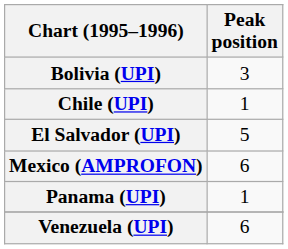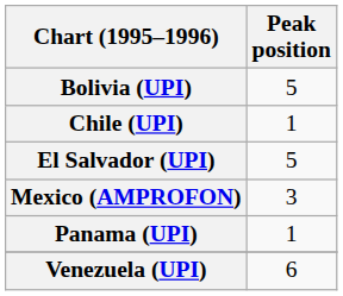Bolivia (UPI) | Peak position: 3 -> 5
Mexico (AMPROFON) | Peak position: 6 -> 3
